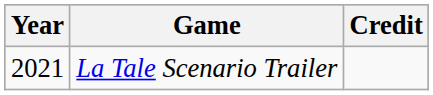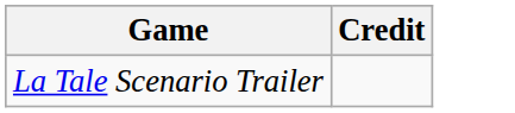- column: Year | 2021
